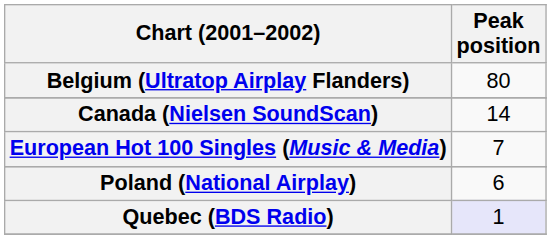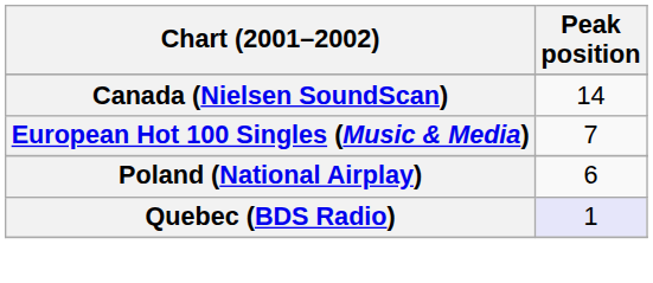- row: Belgium (Ultratop Airplay Flanders) | 80
